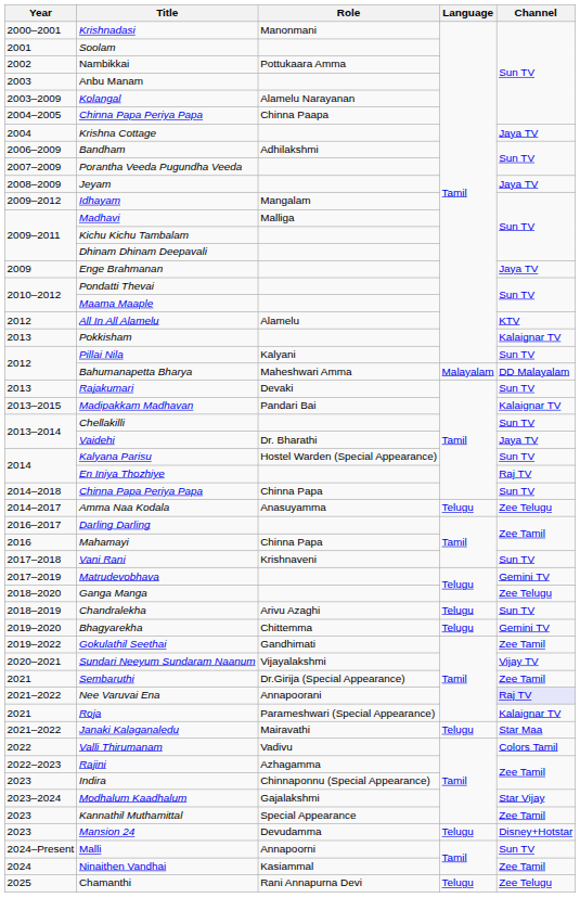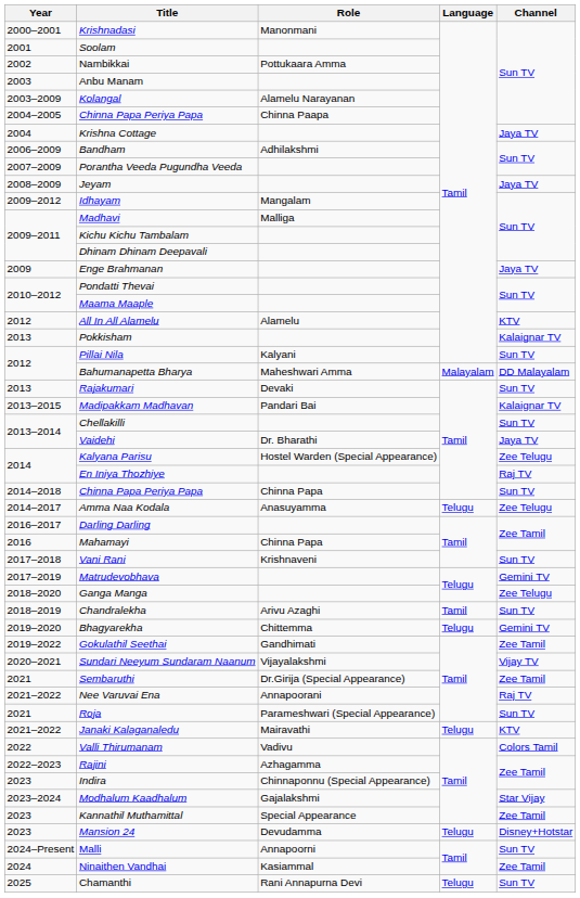Kalyana Parisu | Channel: Sun TV -> Zee Telugu
Chandralekha | Language: Telugu -> Tamil
Nee Varuvai Ena | Channel: lavender background -> no background
Roja | Channel: Kalaignar TV -> Sun TV
Janaki Kalaganaledu | Channel: Star Maa -> KTV
Chamanthi | Channel: Zee Telugu -> Sun TV
